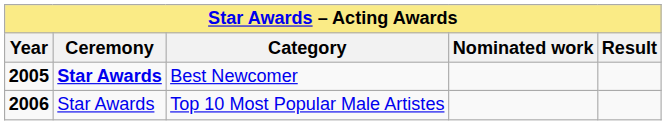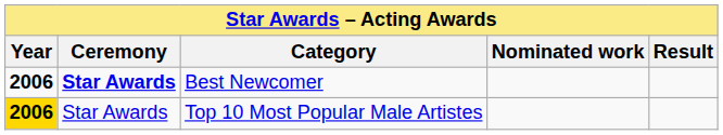Best Newcomer | Year: 2005 -> 2006
Top 10 Most Popular Male Artistes | Year: no background -> gold background
